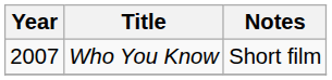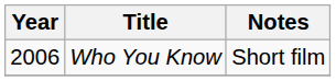Who You Know | Year: 2007 -> 2006
